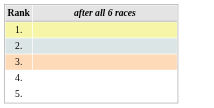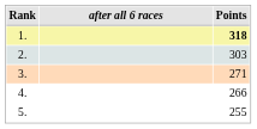+ column: Points | 318 | 303 | 271 | 266 | 255
